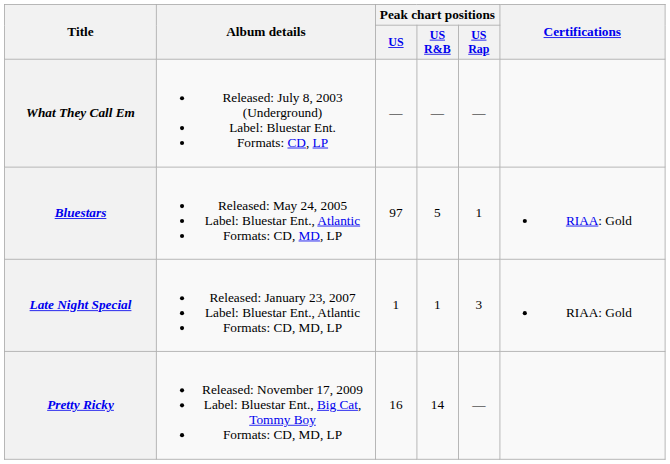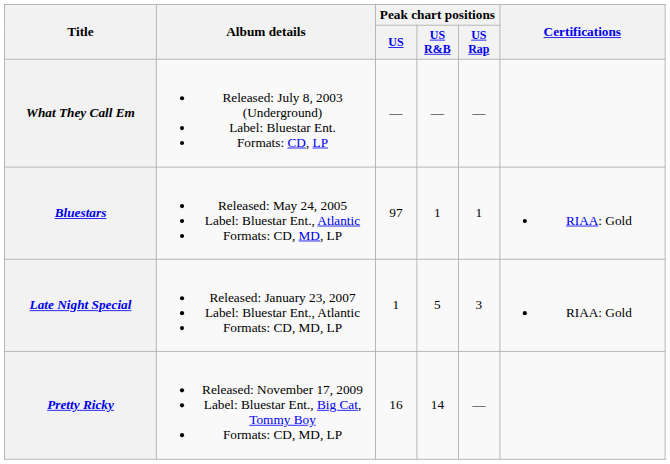Bluestars | Peak chart positions / US R&B: 5 -> 1
Late Night Special | Peak chart positions / US R&B: 1 -> 5
